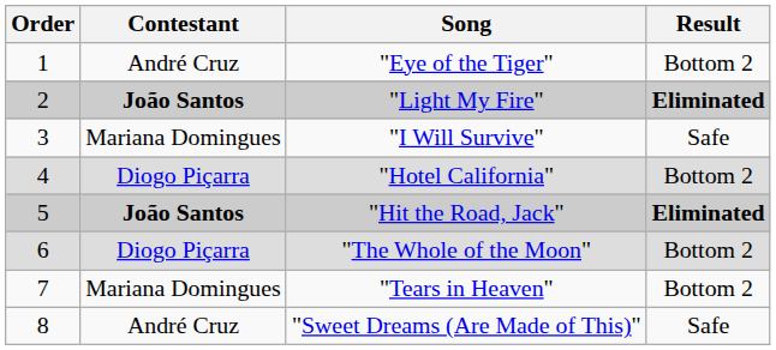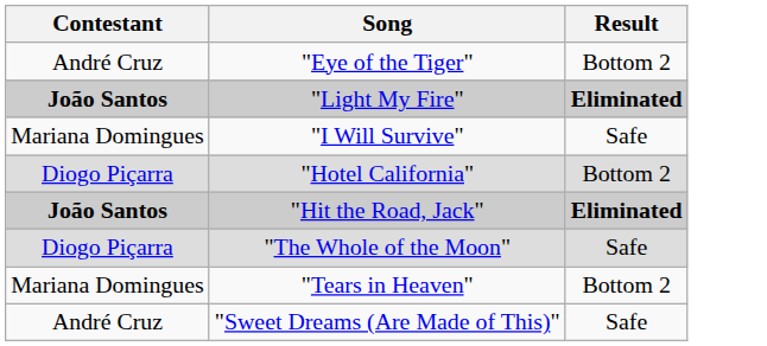- column: Order | 1 | 2 | 3 | 4 | 5 | 6 | 7 | 8
"The Whole of the Moon" | Result: Bottom 2 -> Safe
